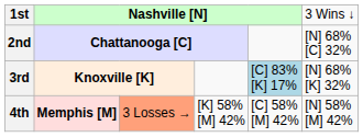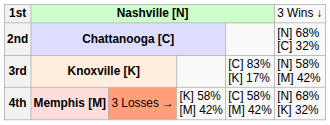3rd | column 5: lightblue background -> no background
3rd | column 6: [N] 68% [K] 32% -> [N] 58% [M] 42%
4th | column 6: [N] 58% [M] 42% -> [N] 68% [K] 32%
